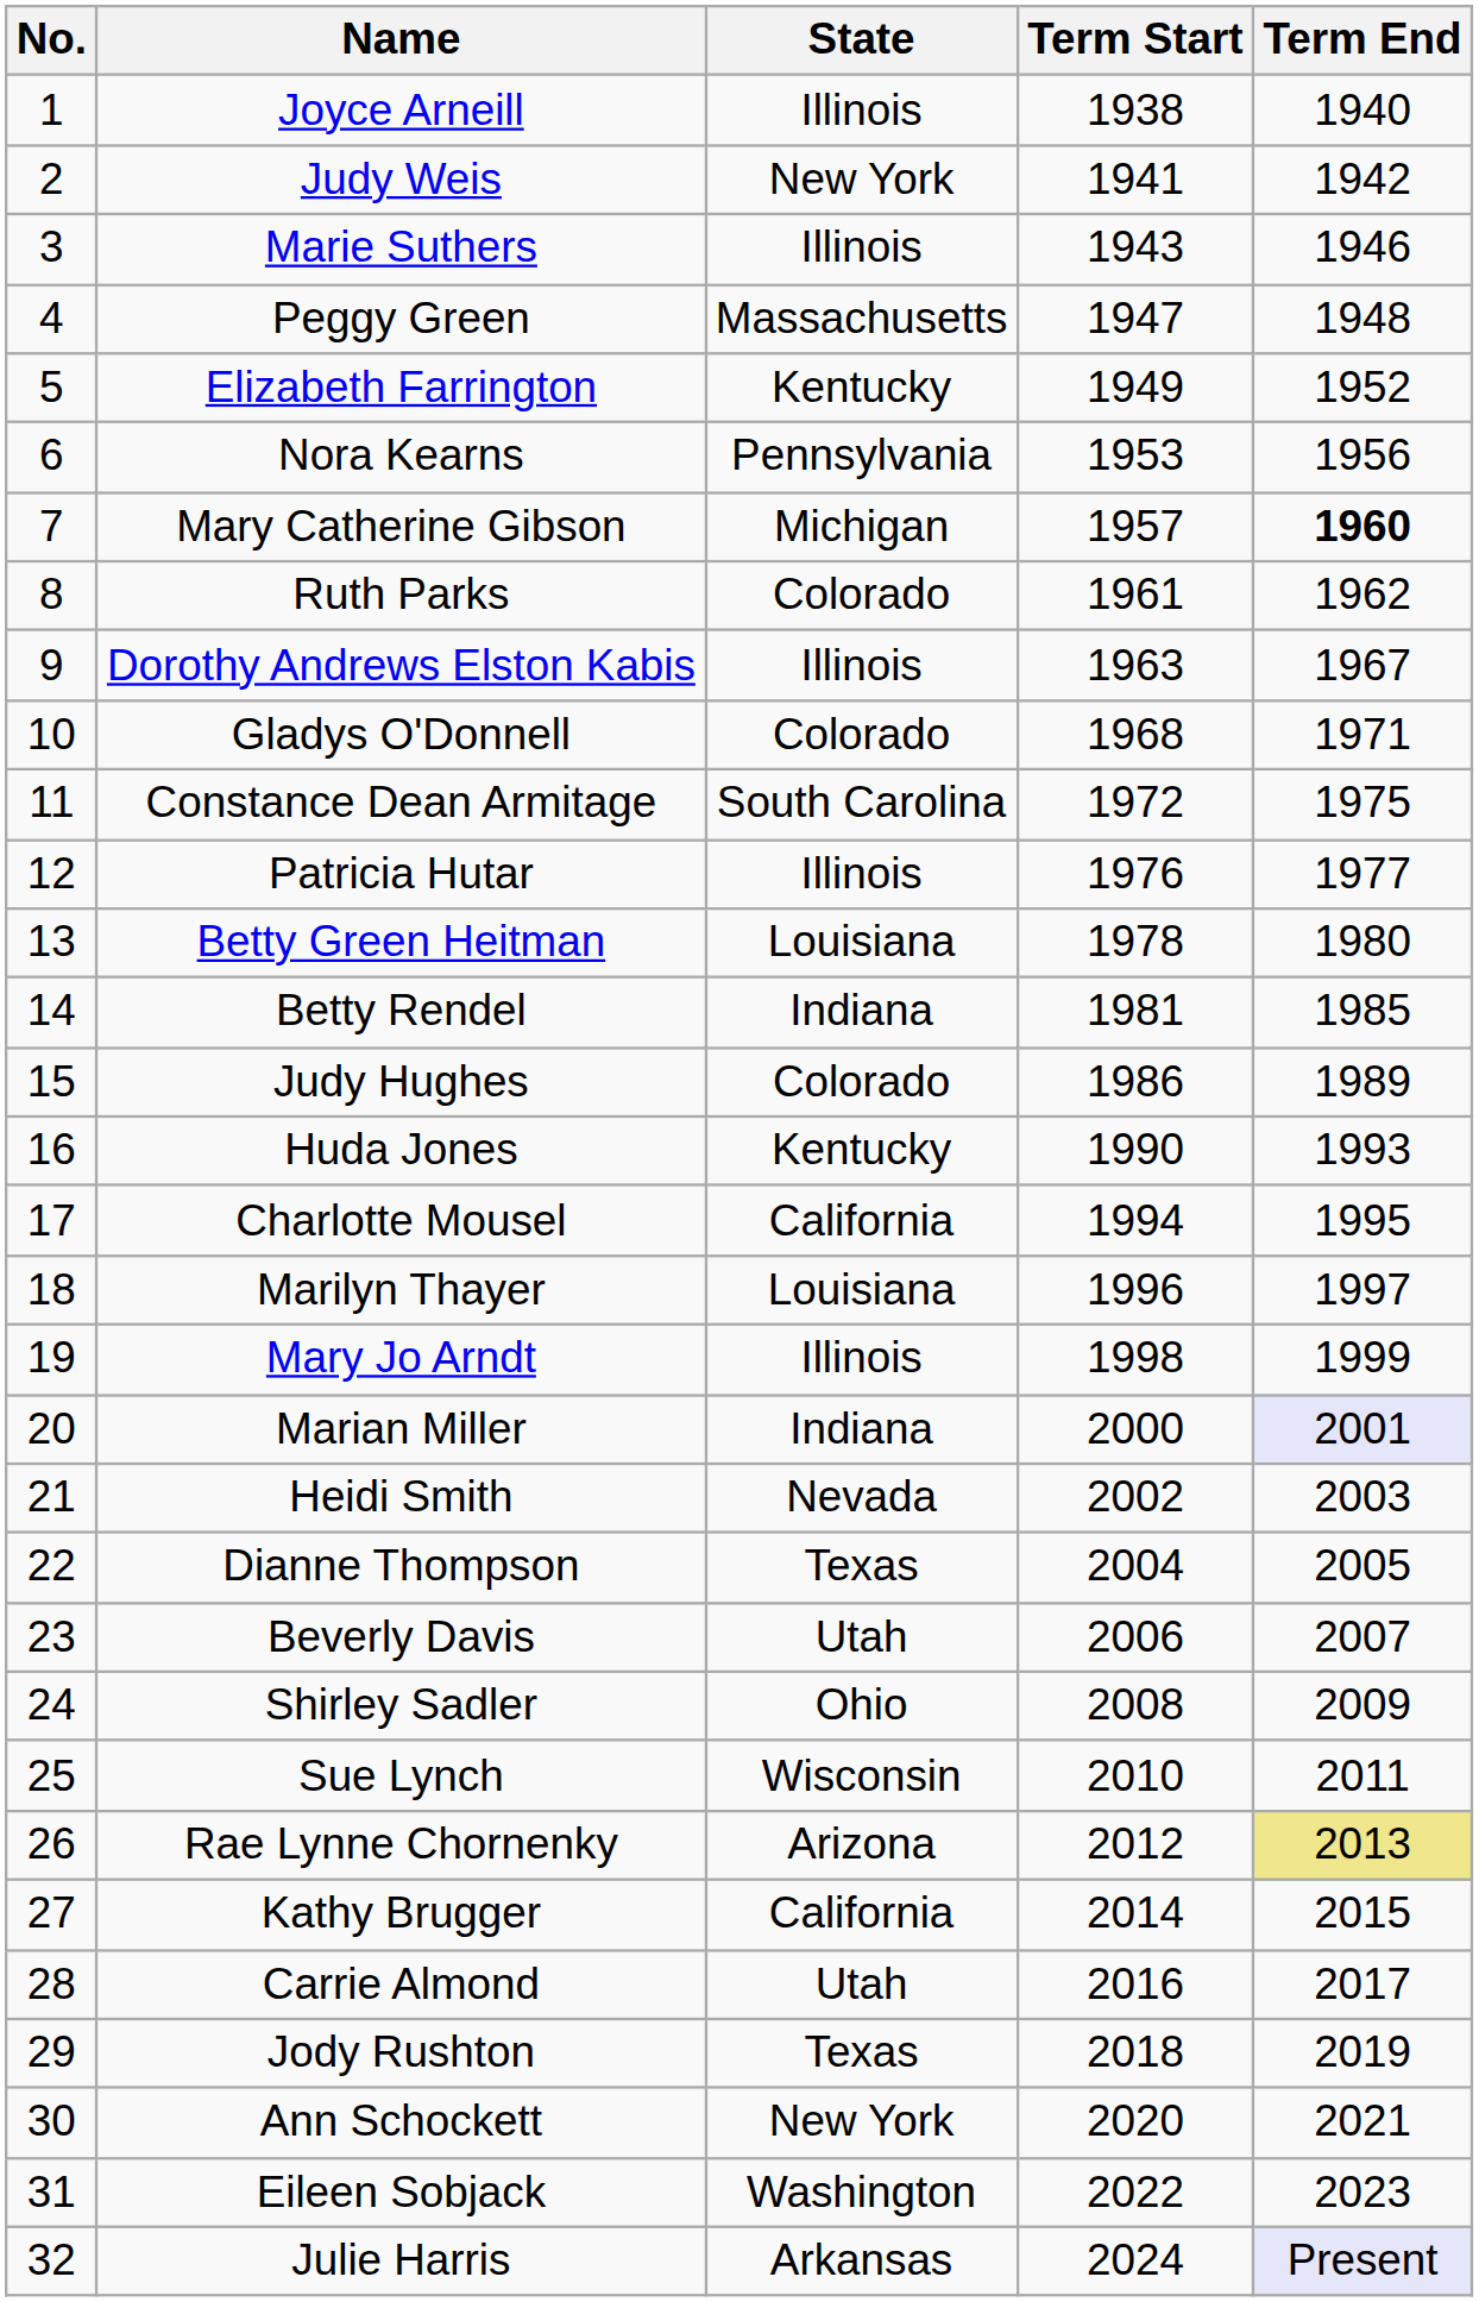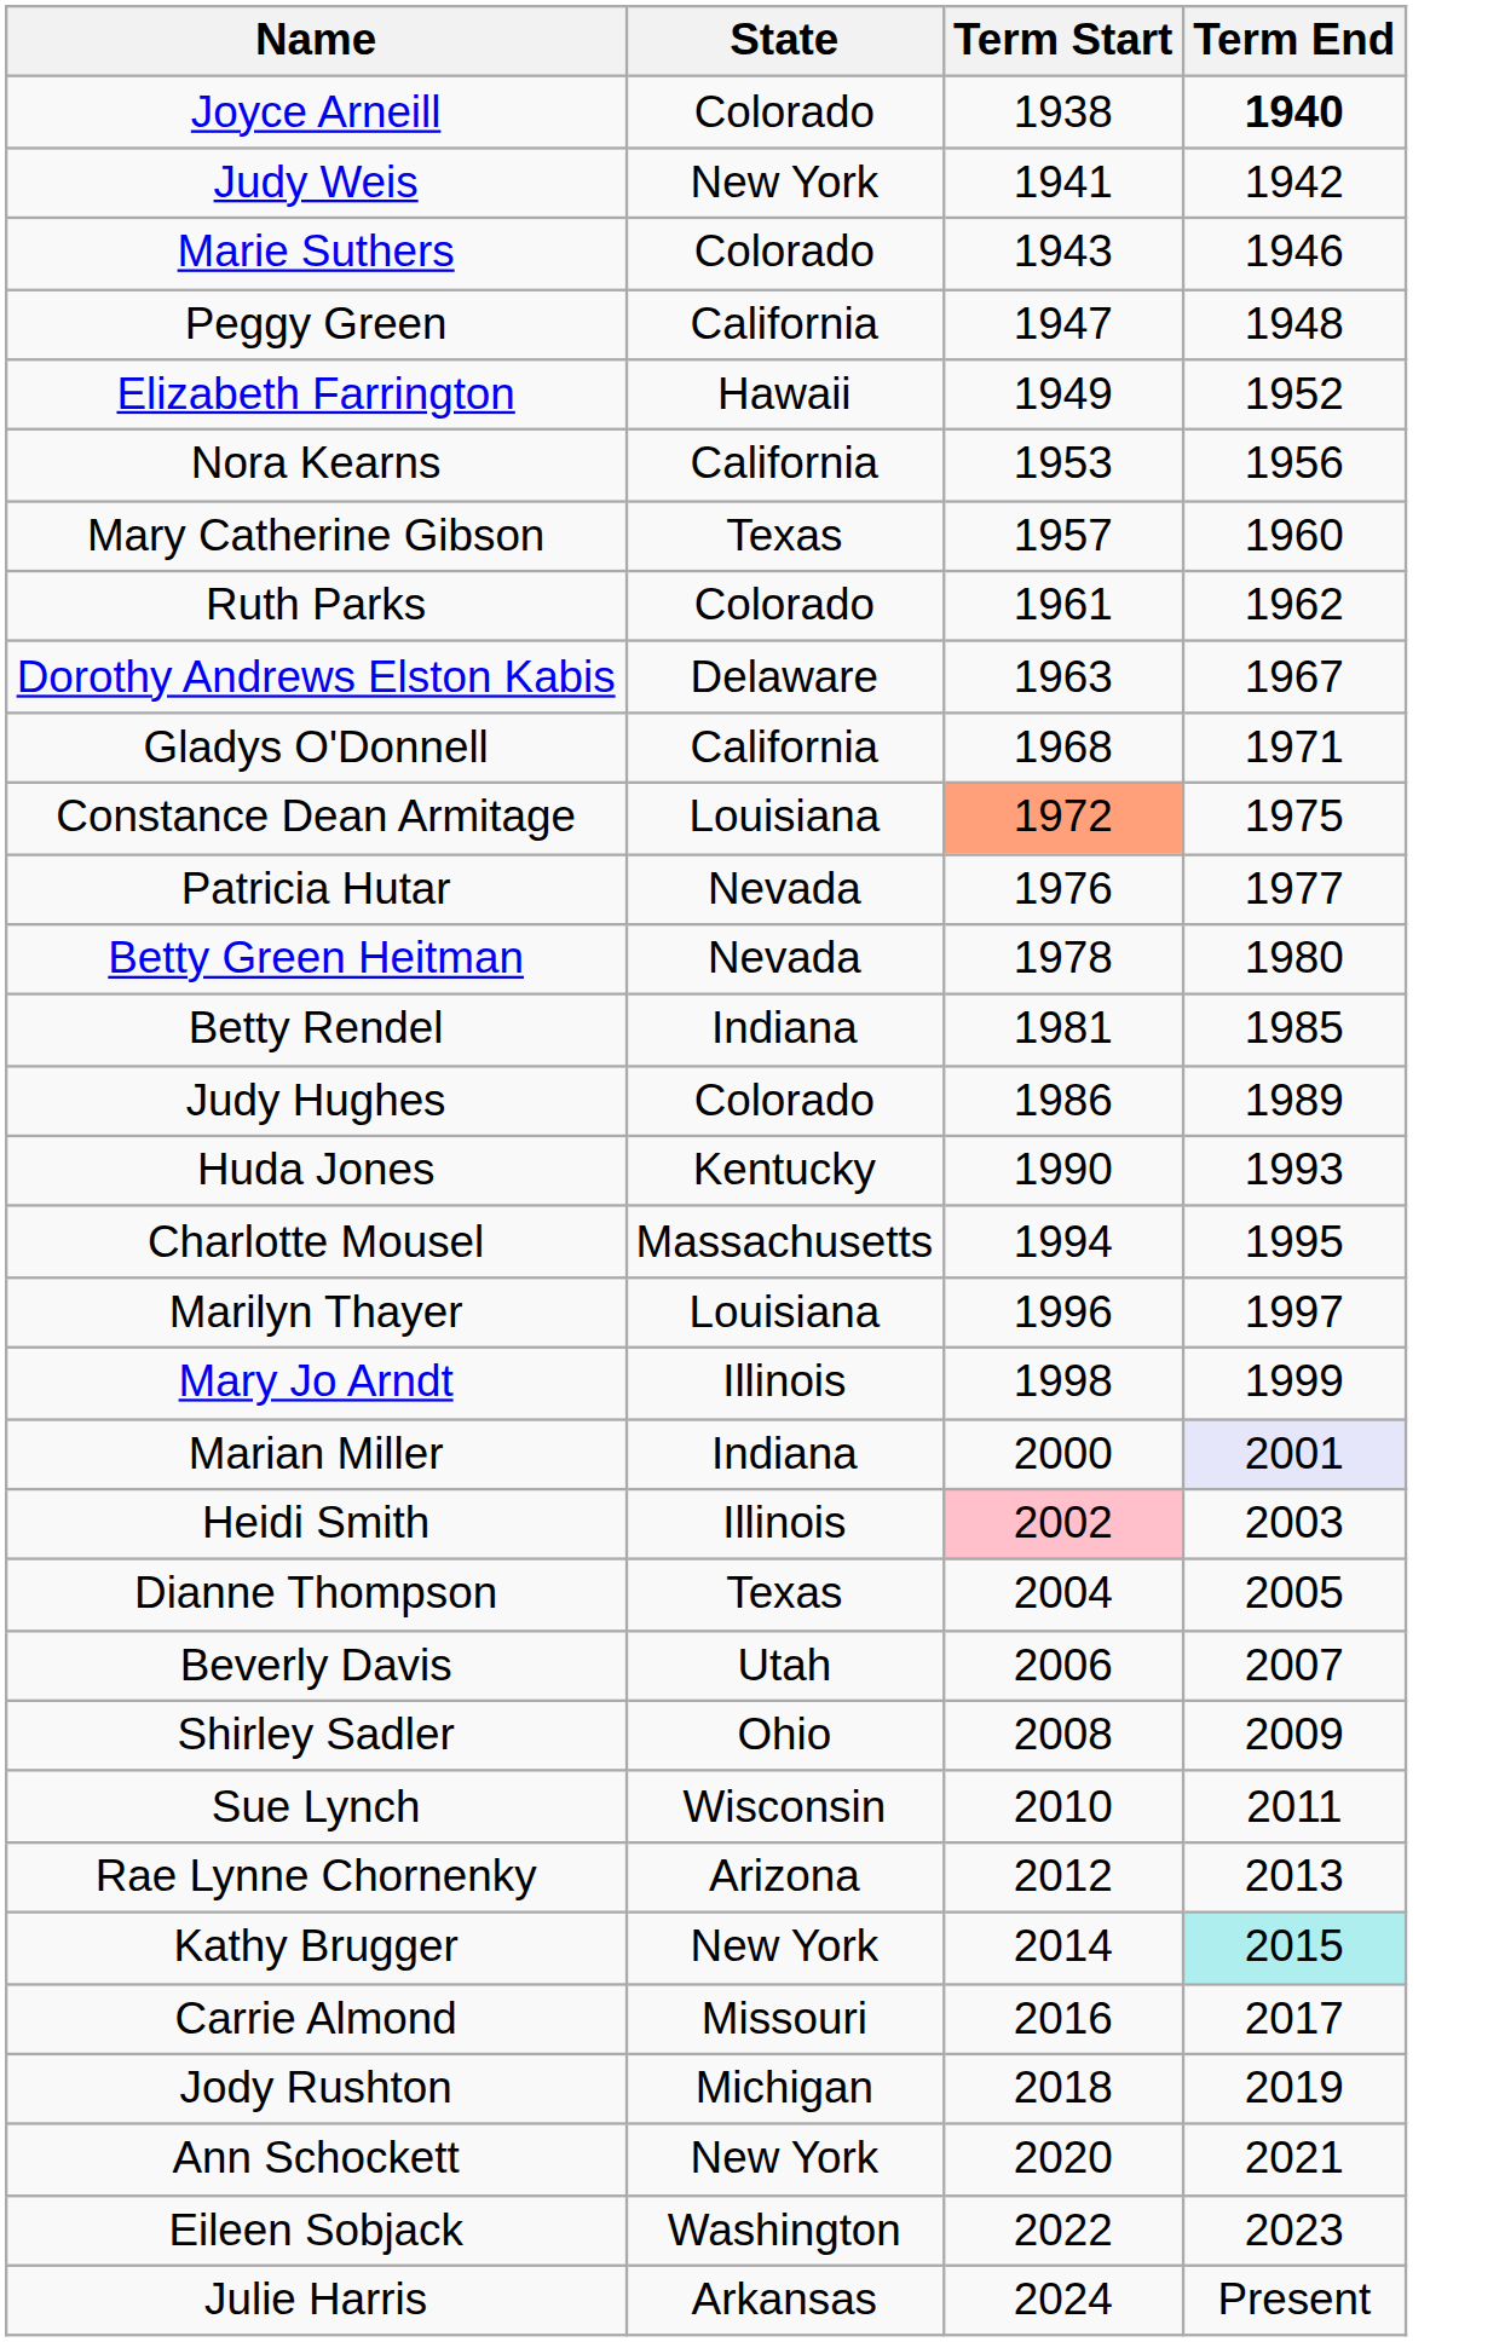- column: No. | 1 | 2 | 3 | 4 | 5 | 6 | 7 | 8 | 9 | 10 | 11 | 12 | 13 | 14 | 15 | 16 | 17 | 18 | 19 | 20 | 21 | 22 | 23 | 24 | 25 | 26 | 27 | 28 | 29 | 30 | 31 | 32
Joyce Arneill | State: Illinois -> Colorado
Joyce Arneill | Term End: normal -> bold
Marie Suthers | State: Illinois -> Colorado
Peggy Green | State: Massachusetts -> California
Elizabeth Farrington | State: Kentucky -> Hawaii
Nora Kearns | State: Pennsylvania -> California
Mary Catherine Gibson | State: Michigan -> Texas
Mary Catherine Gibson | Term End: bold -> normal
Dorothy Andrews Elston Kabis | State: Illinois -> Delaware
Gladys O'Donnell | State: Colorado -> California
Constance Dean Armitage | State: South Carolina -> Louisiana
Constance Dean Armitage | Term Start: no background -> lightsalmon background
Patricia Hutar | State: Illinois -> Nevada
Betty Green Heitman | State: Louisiana -> Nevada
Charlotte Mousel | State: California -> Massachusetts
Heidi Smith | State: Nevada -> Illinois
Heidi Smith | Term Start: no background -> pink background
Rae Lynne Chornenky | Term End: khaki background -> no background
Kathy Brugger | State: California -> New York
Kathy Brugger | Term End: no background -> paleturquoise background
Carrie Almond | State: Utah -> Missouri
Jody Rushton | State: Texas -> Michigan
Julie Harris | Term End: lavender background -> no background
